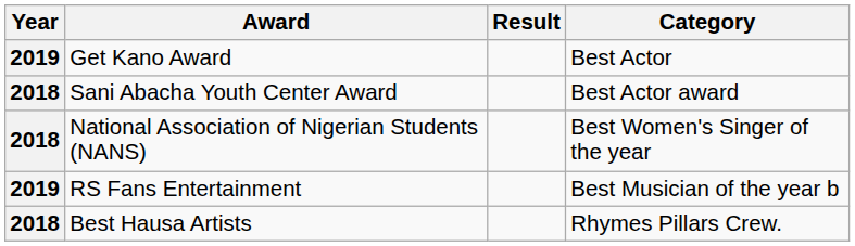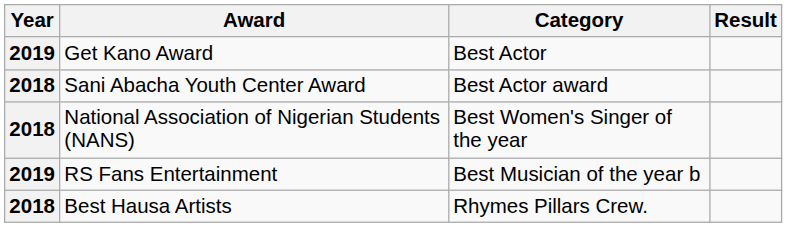columns swapped: Category <-> Result
